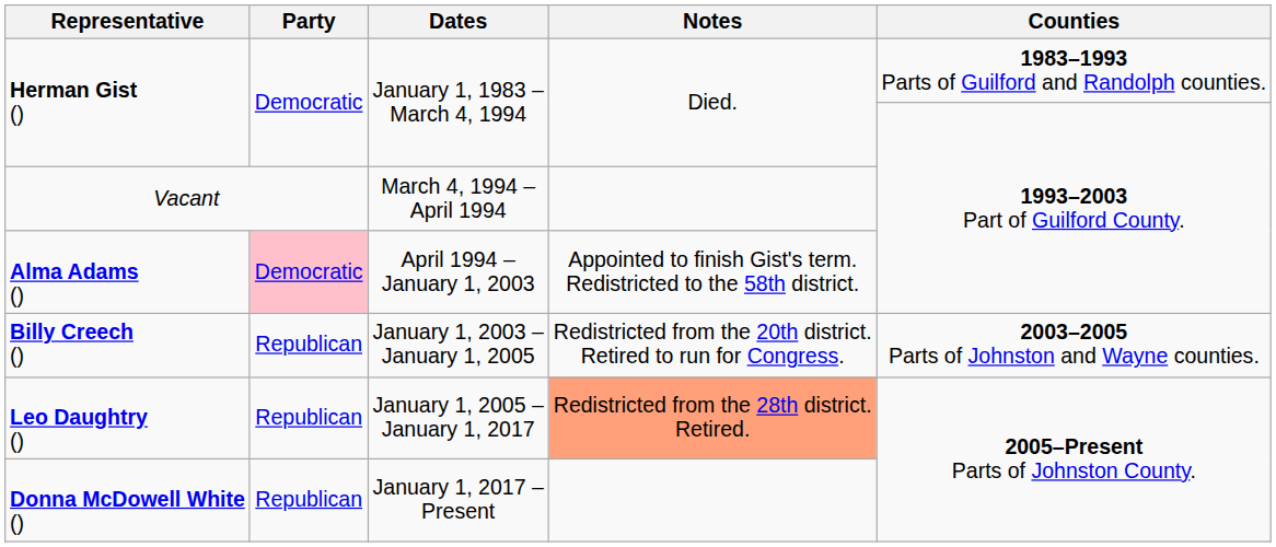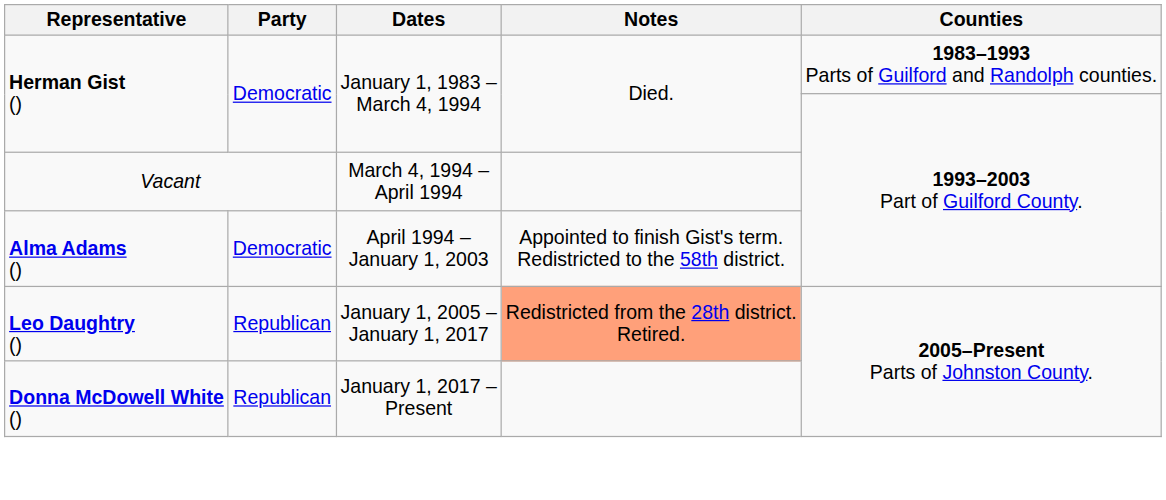Alma Adams () | Party: pink background -> no background
- row: Billy Creech () | Republican | January 1, 2003 – January 1, 2005 | Redistricted from the 20th district. Retired to run for Congress. | 2003–2005 Parts of Johnston and Wayne counties.
